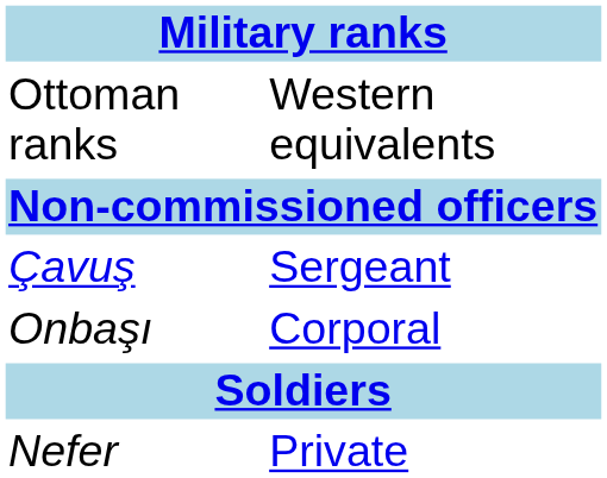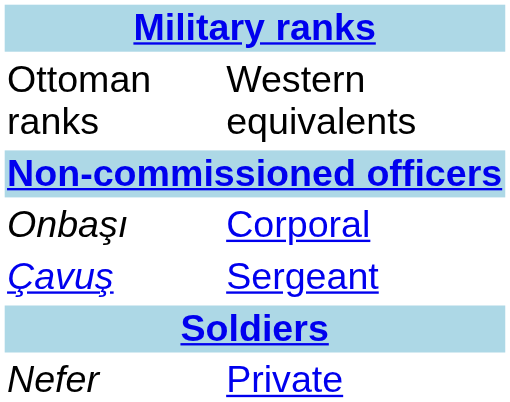rows swapped: Çavuş <-> Onbaşı
